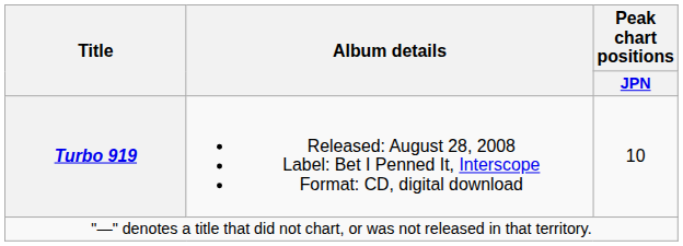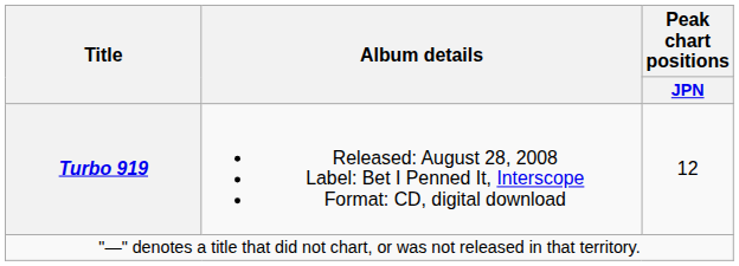Turbo 919 | Peak chart positions / JPN: 10 -> 12
